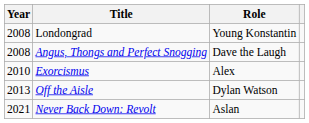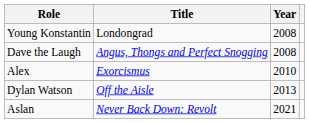columns swapped: Year <-> Role
